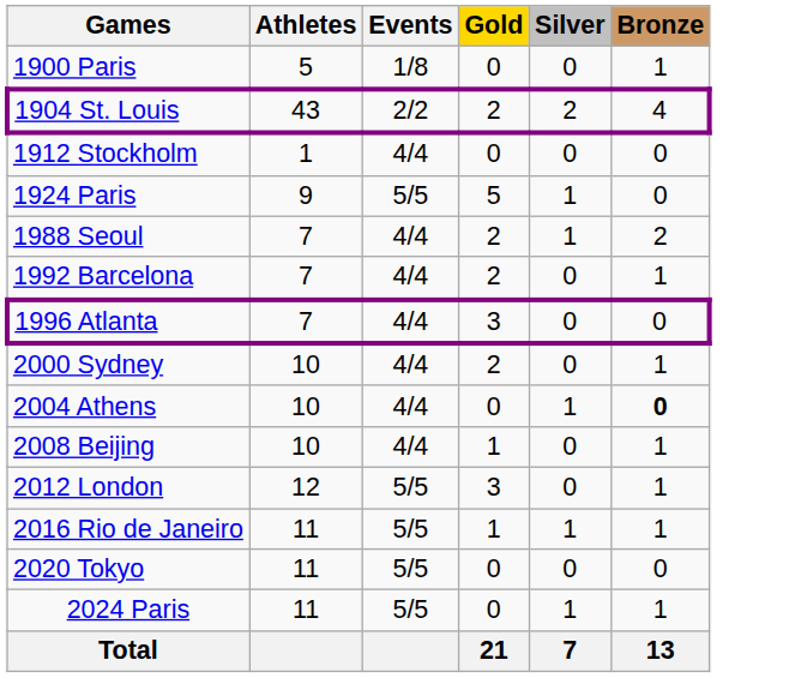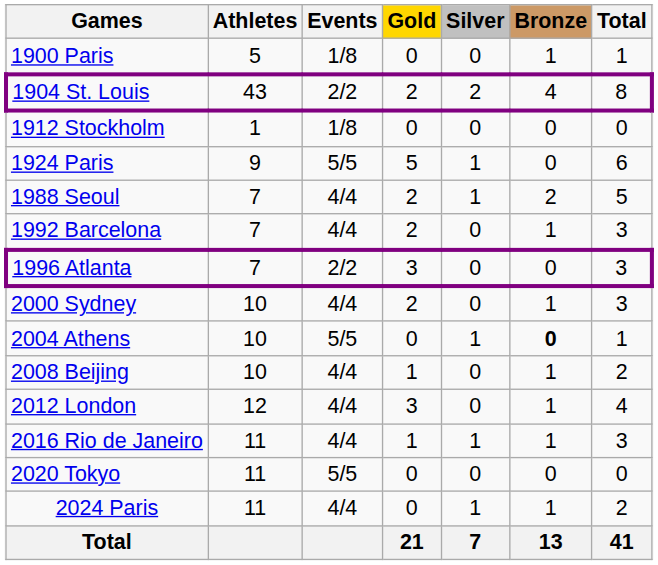+ column: Total | 1 | 8 | 0 | 6 | 5 | 3 | 3 | 3 | 1 | 2 | 4 | 3 | 0 | 2 | 41
1912 Stockholm | Events: 4/4 -> 1/8
1996 Atlanta | Events: 4/4 -> 2/2
2004 Athens | Events: 4/4 -> 5/5
2012 London | Events: 5/5 -> 4/4
2016 Rio de Janeiro | Events: 5/5 -> 4/4
2024 Paris | Events: 5/5 -> 4/4
